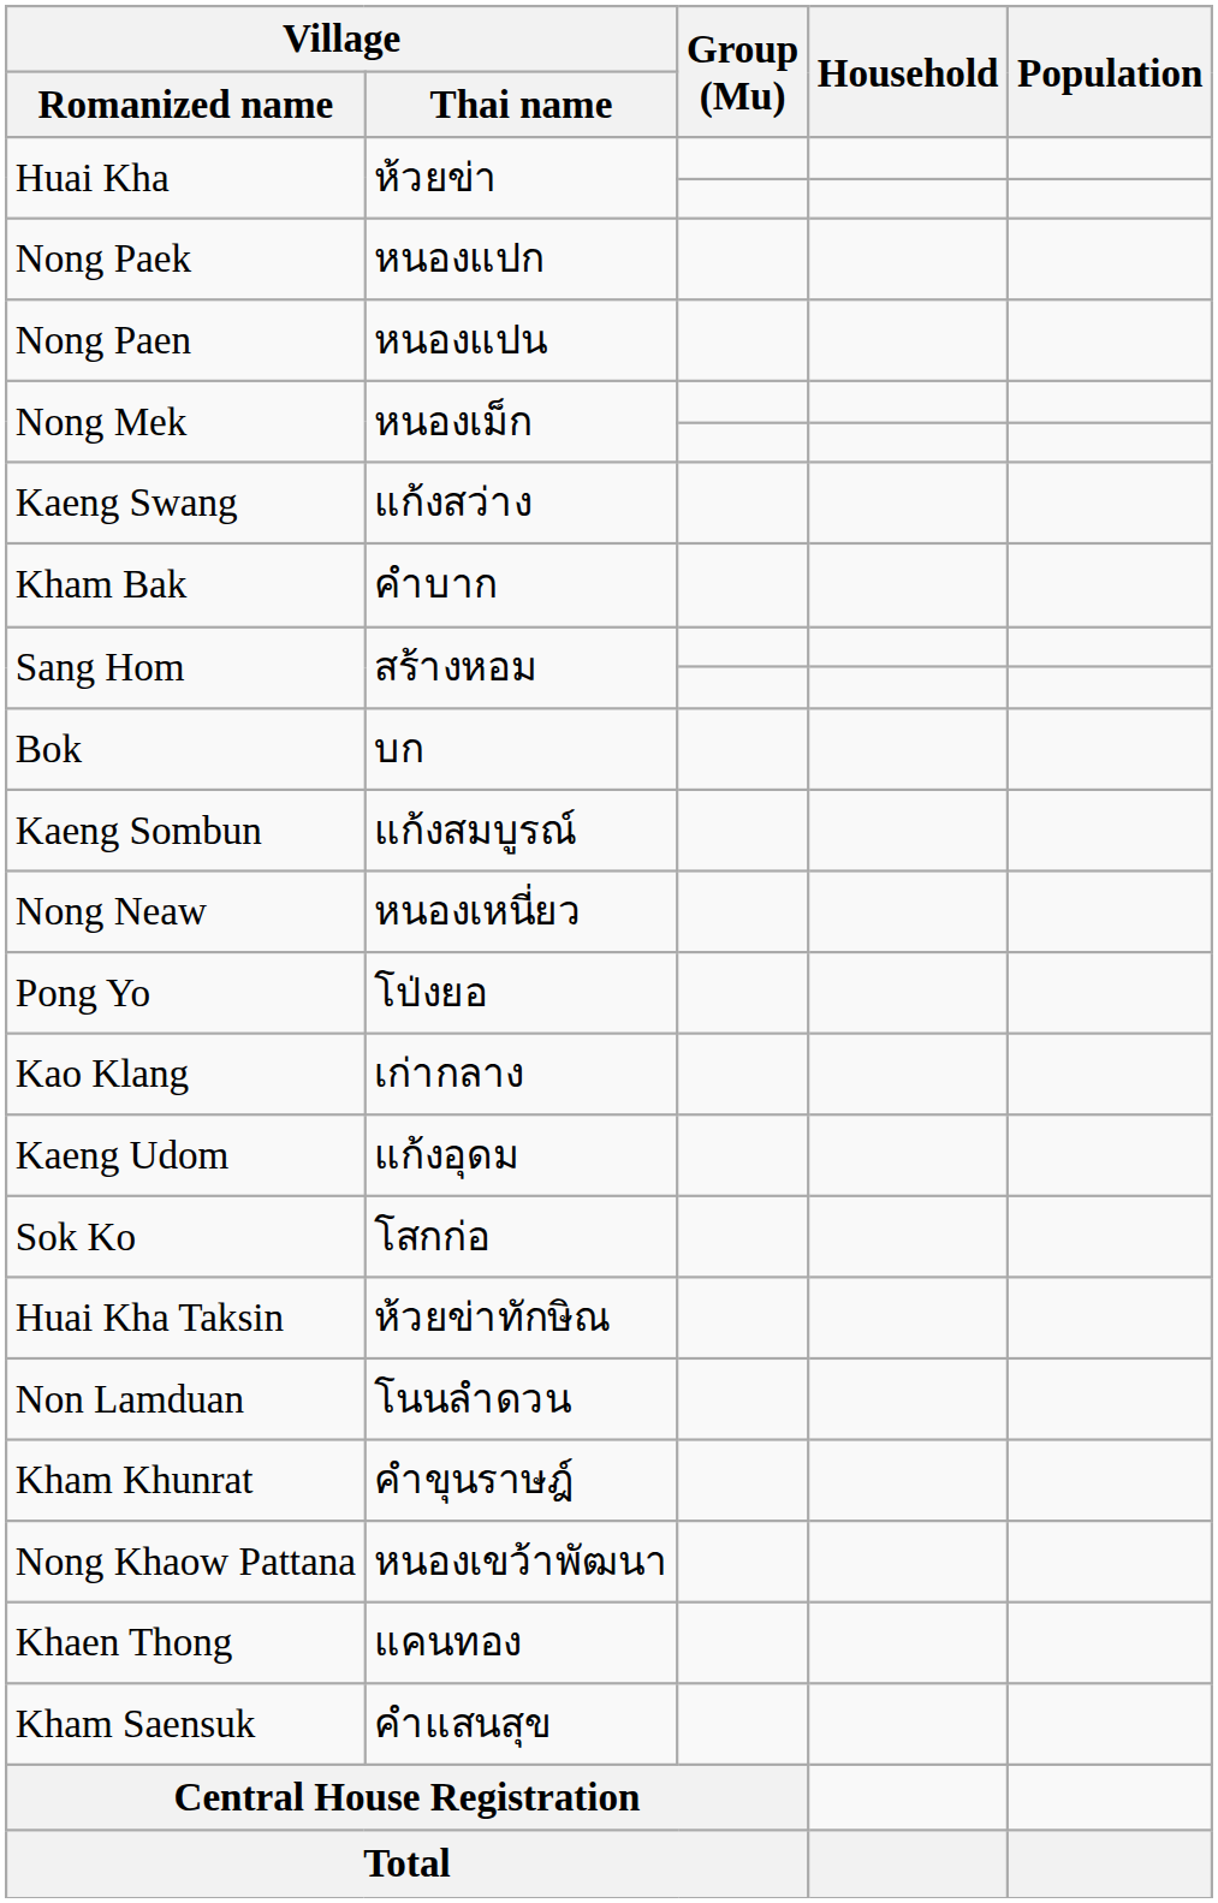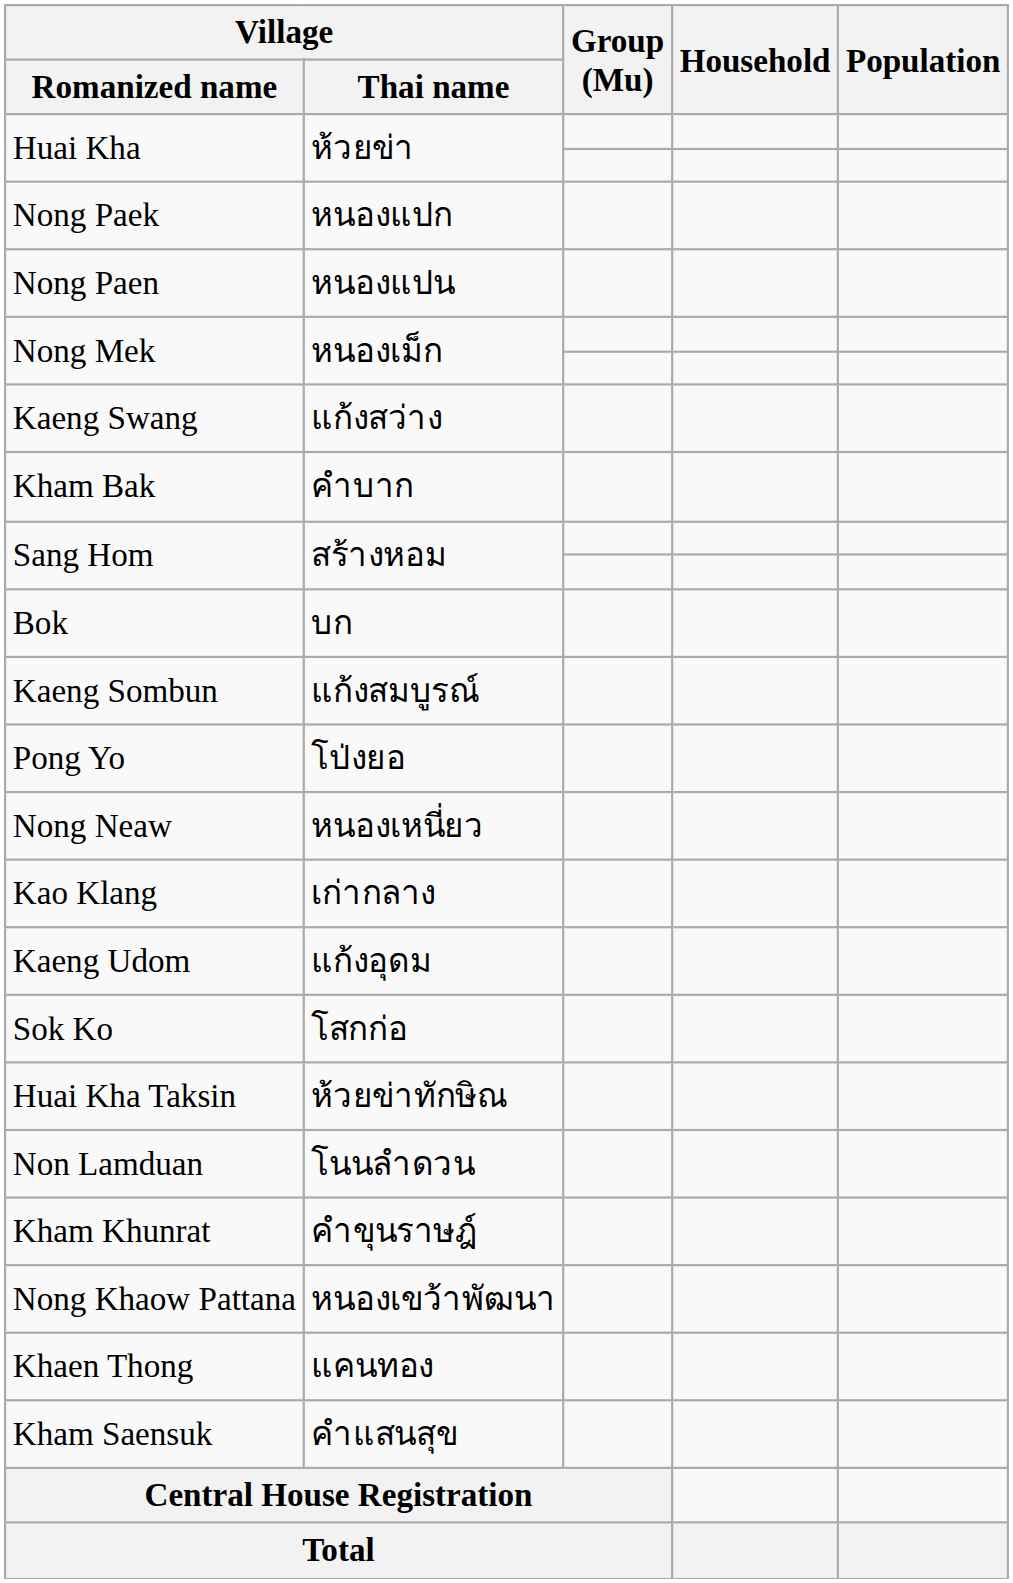rows swapped: Nong Neaw <-> Pong Yo
